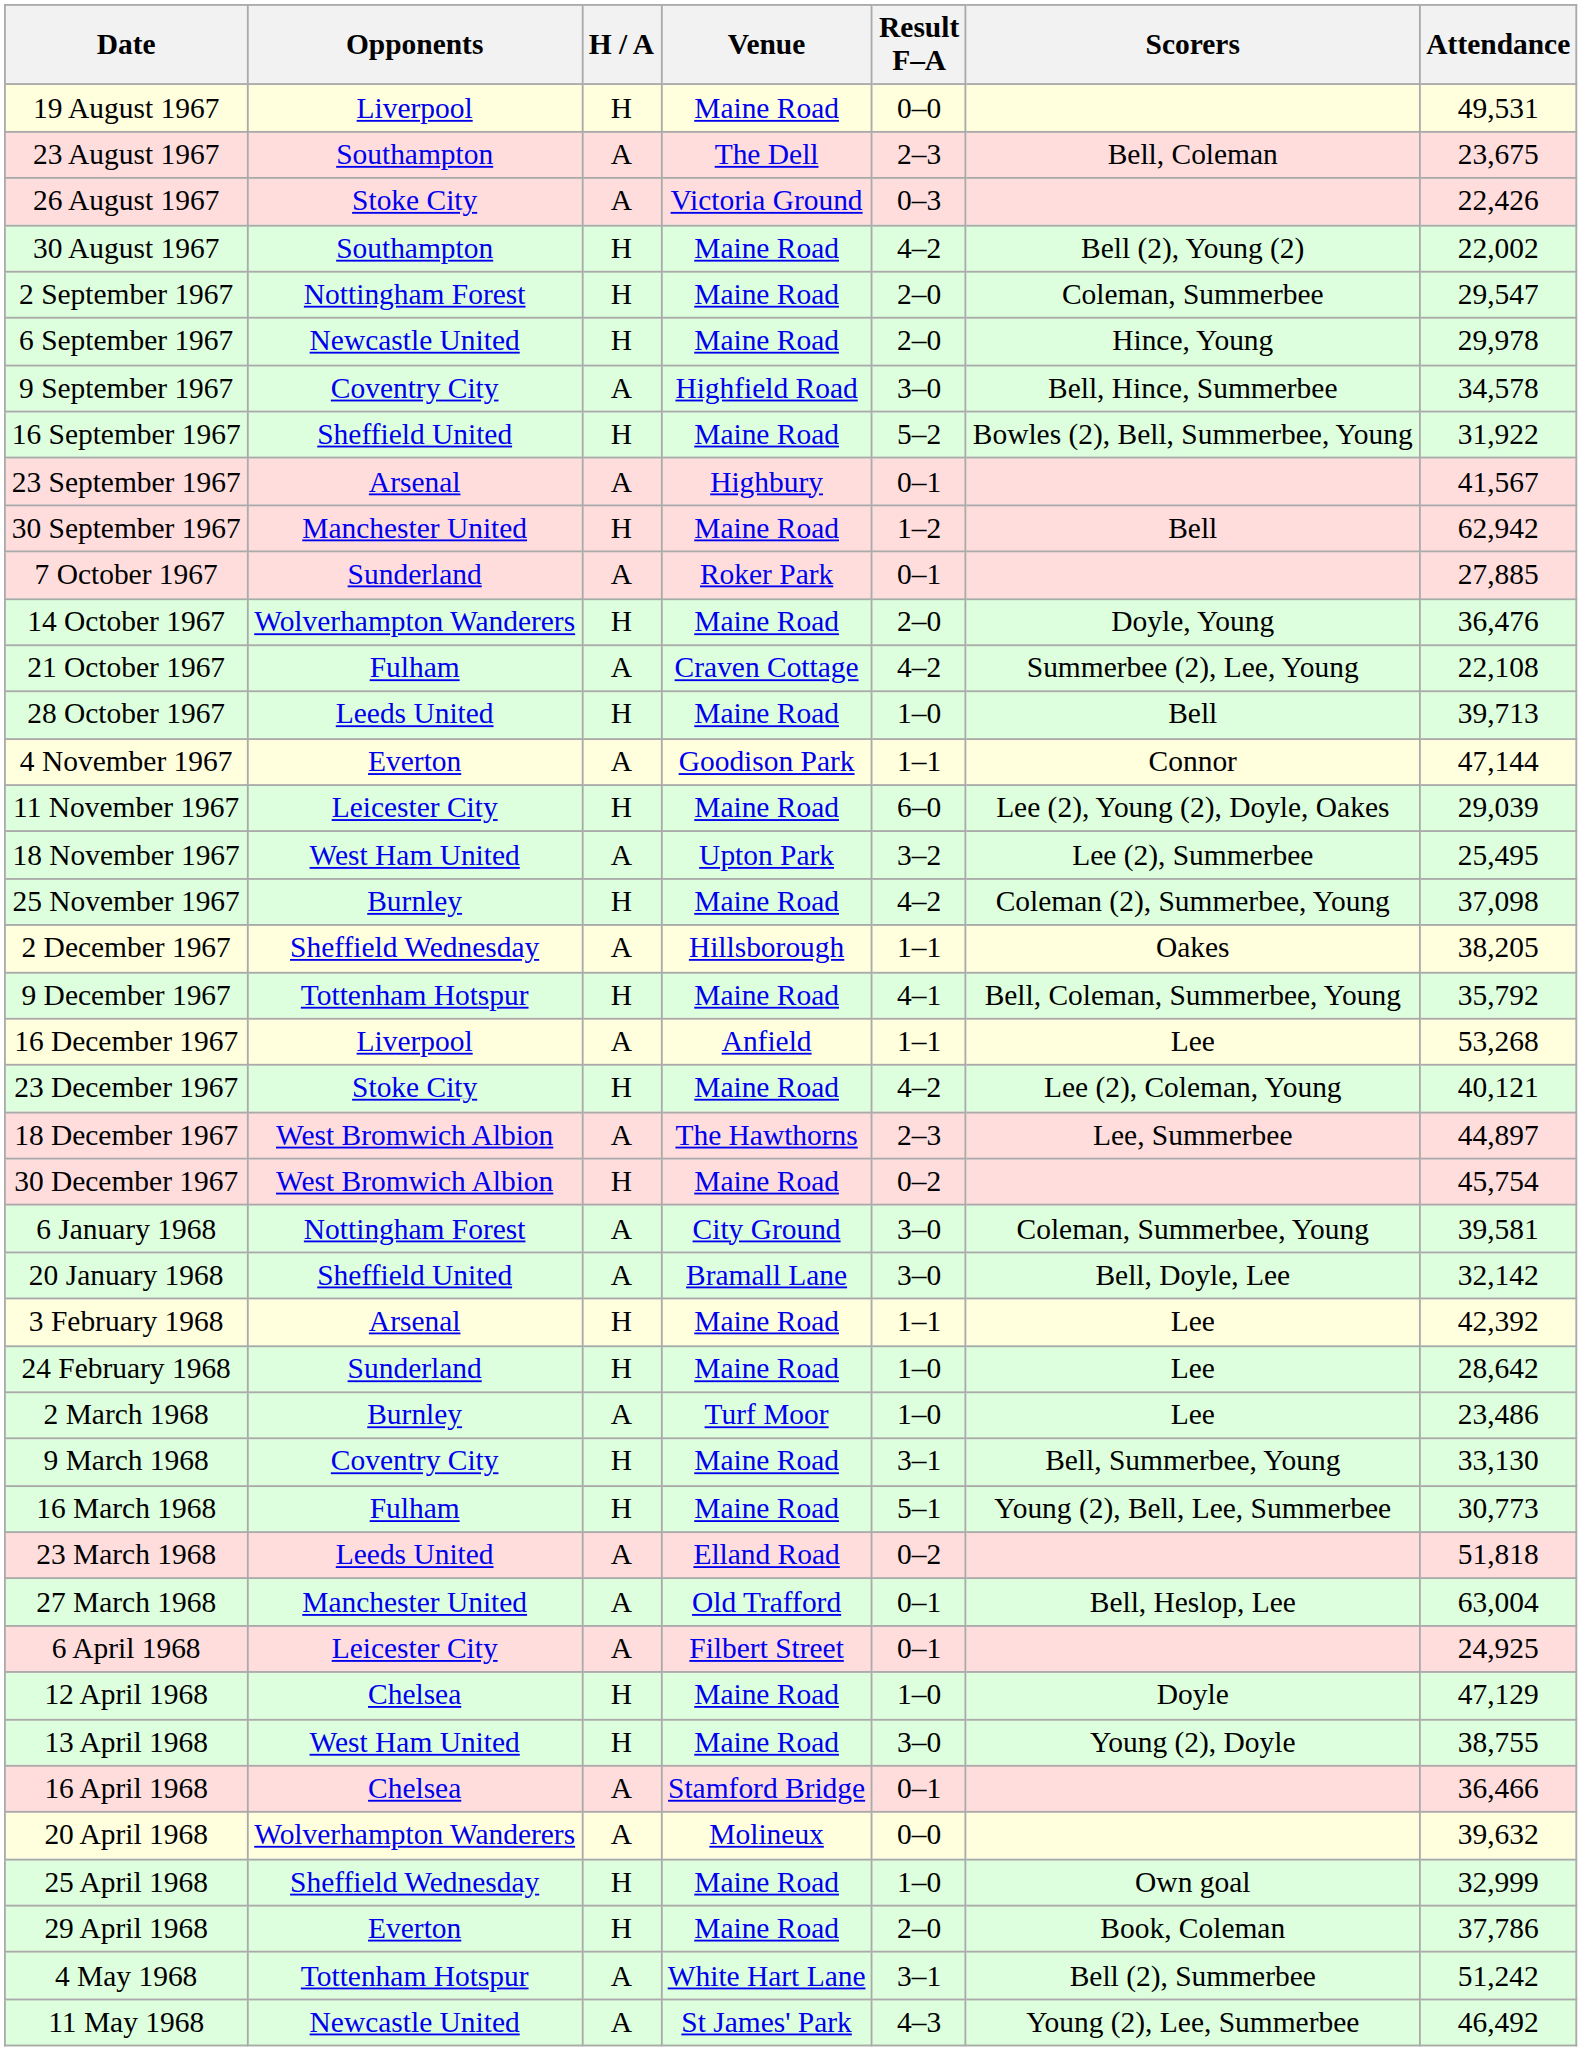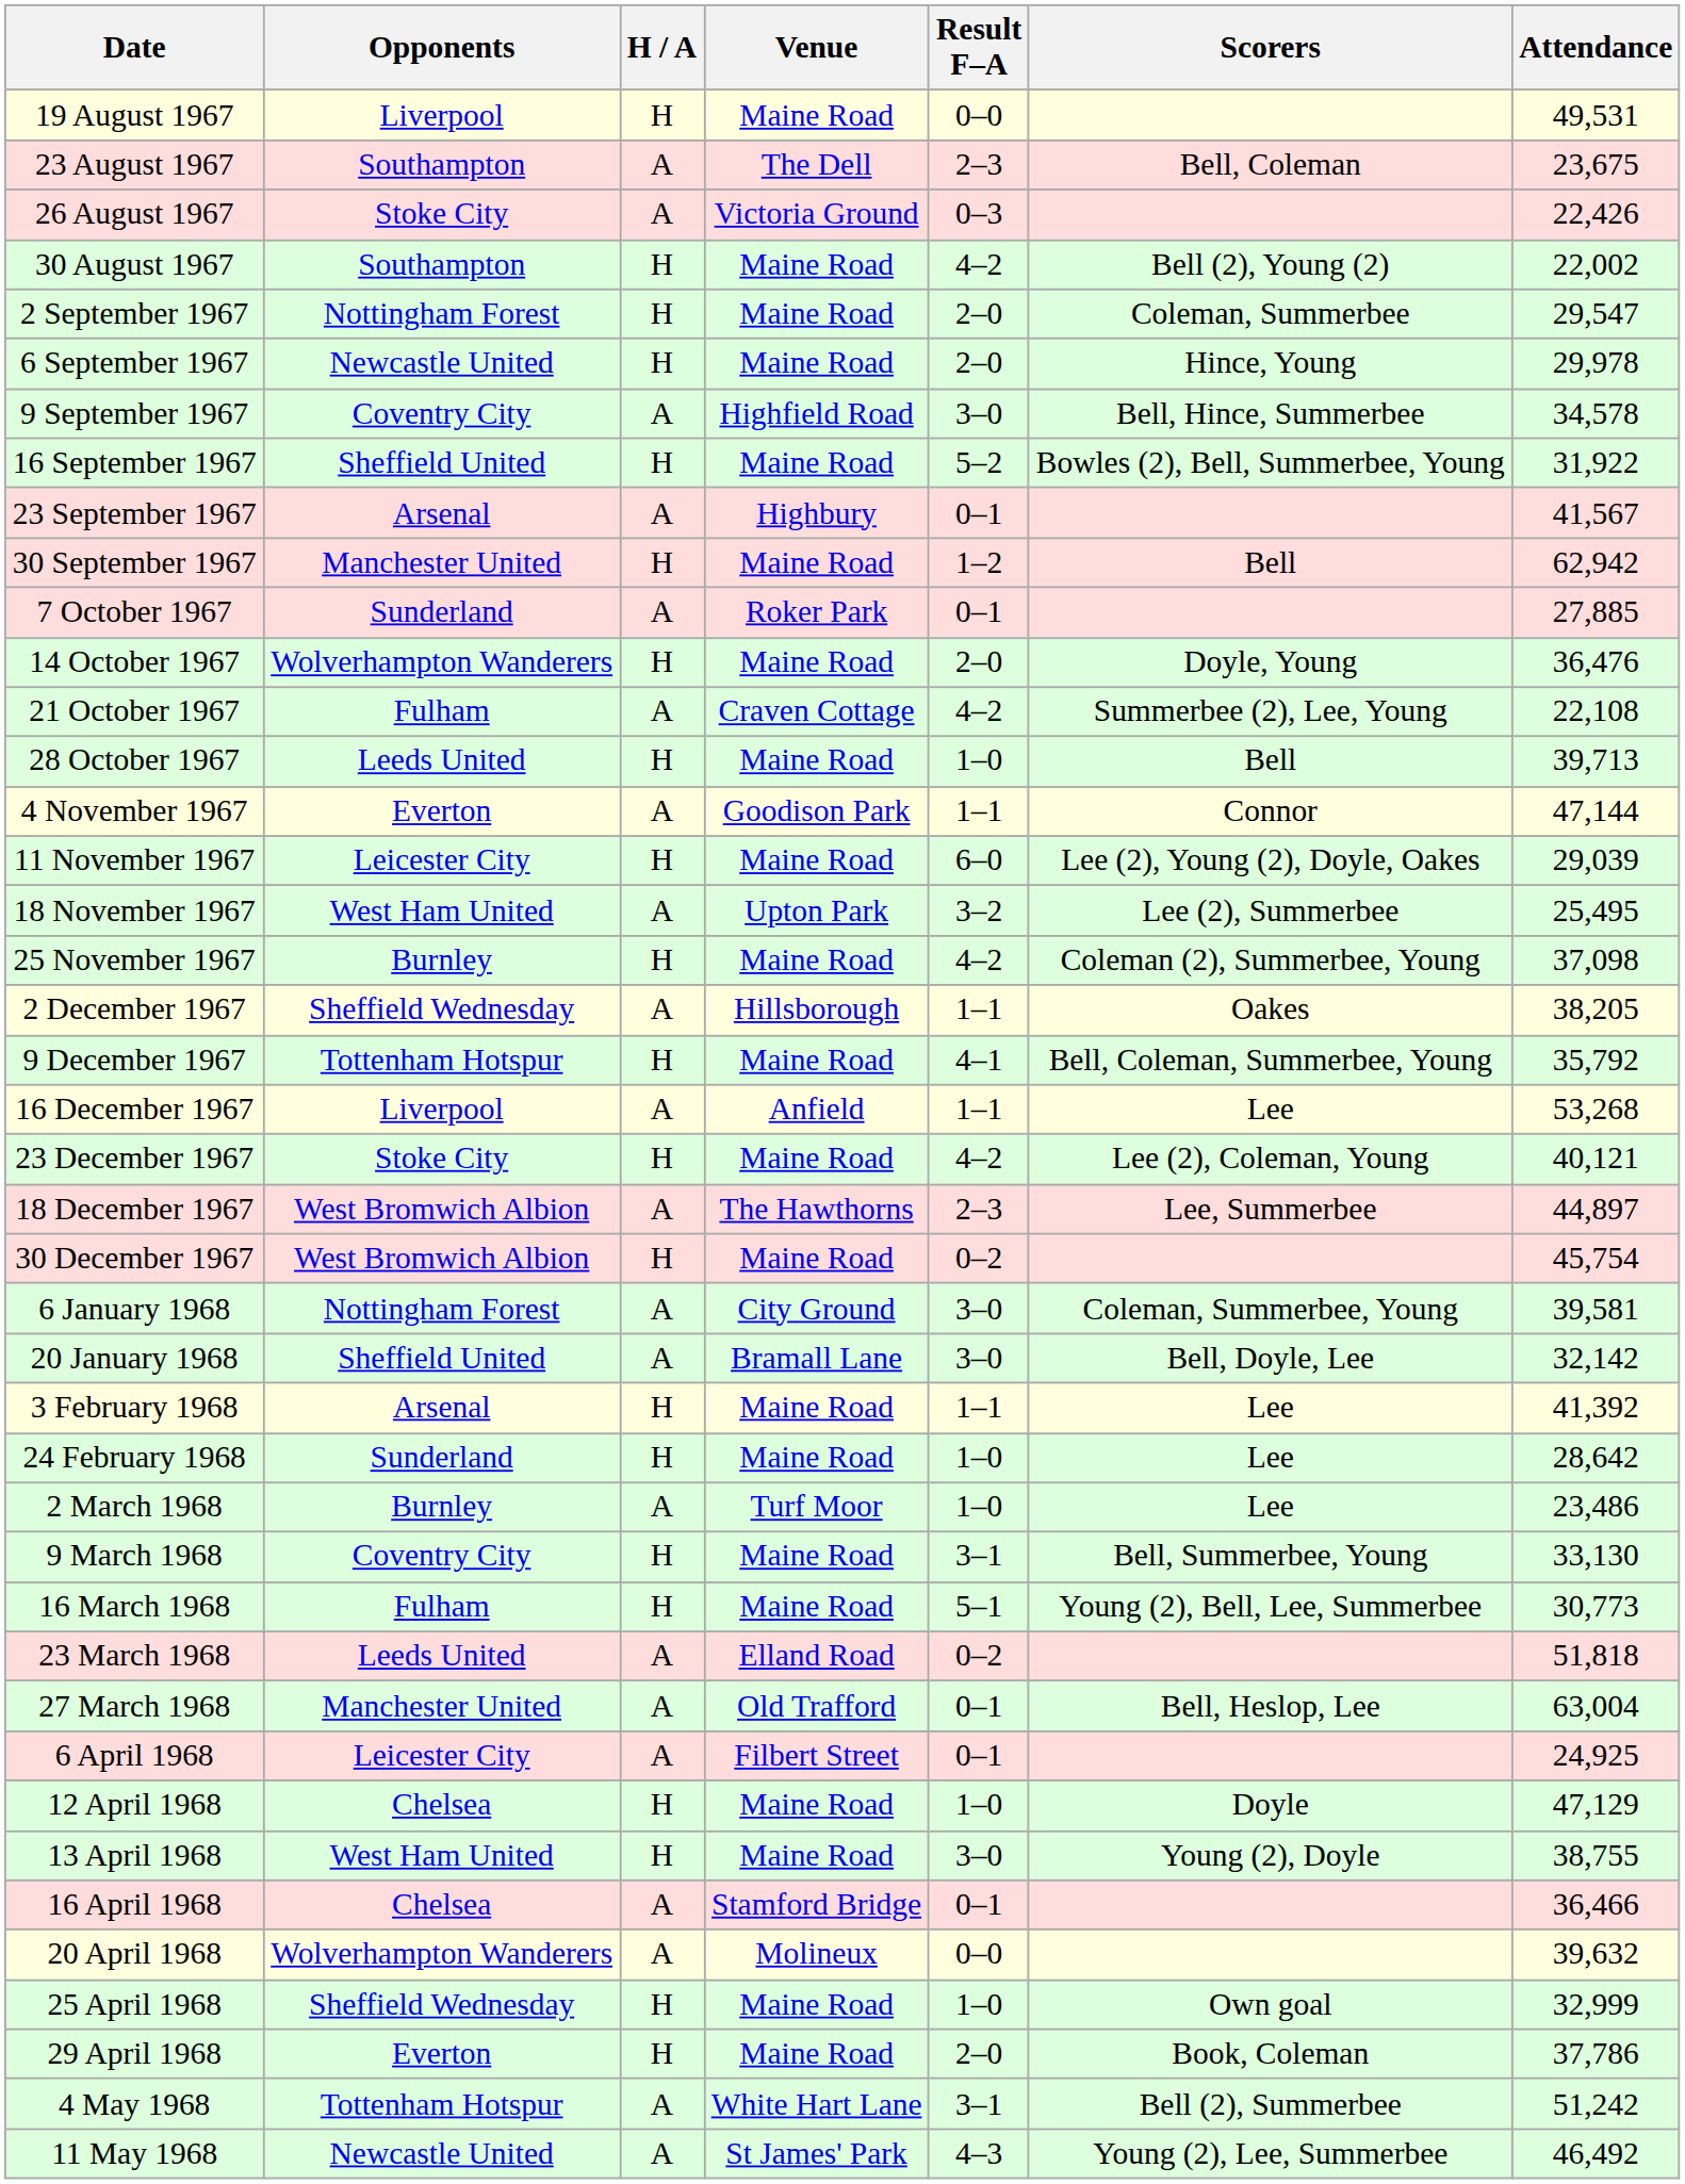3 February 1968 | Attendance: 42,392 -> 41,392
